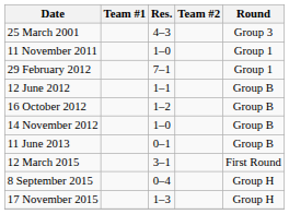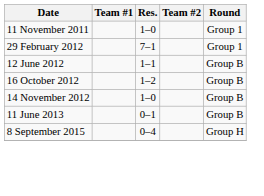- row: 25 March 2001 | 4–3 | Group 3
- row: 12 March 2015 | 3–1 | First Round
- row: 17 November 2015 | 1–3 | Group H
